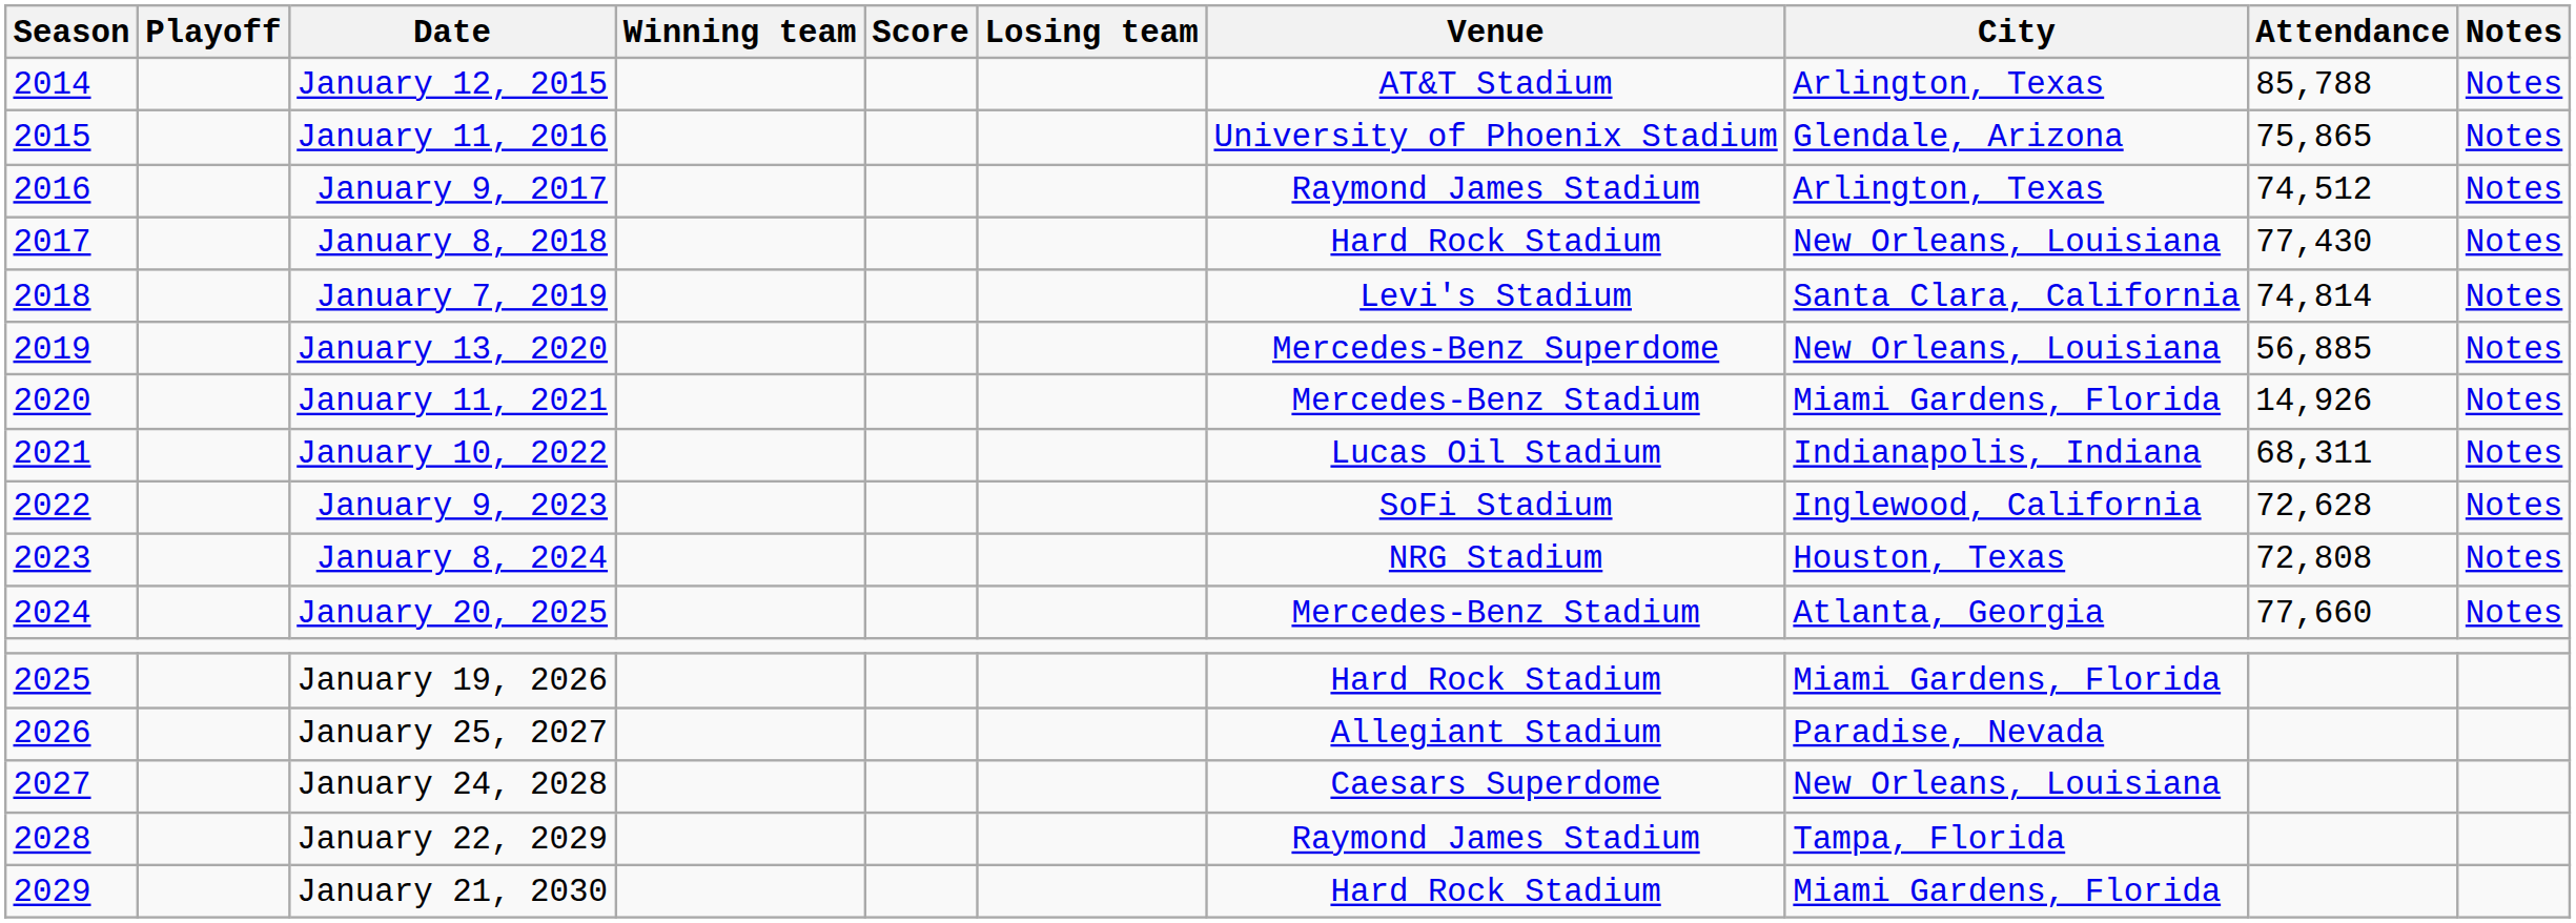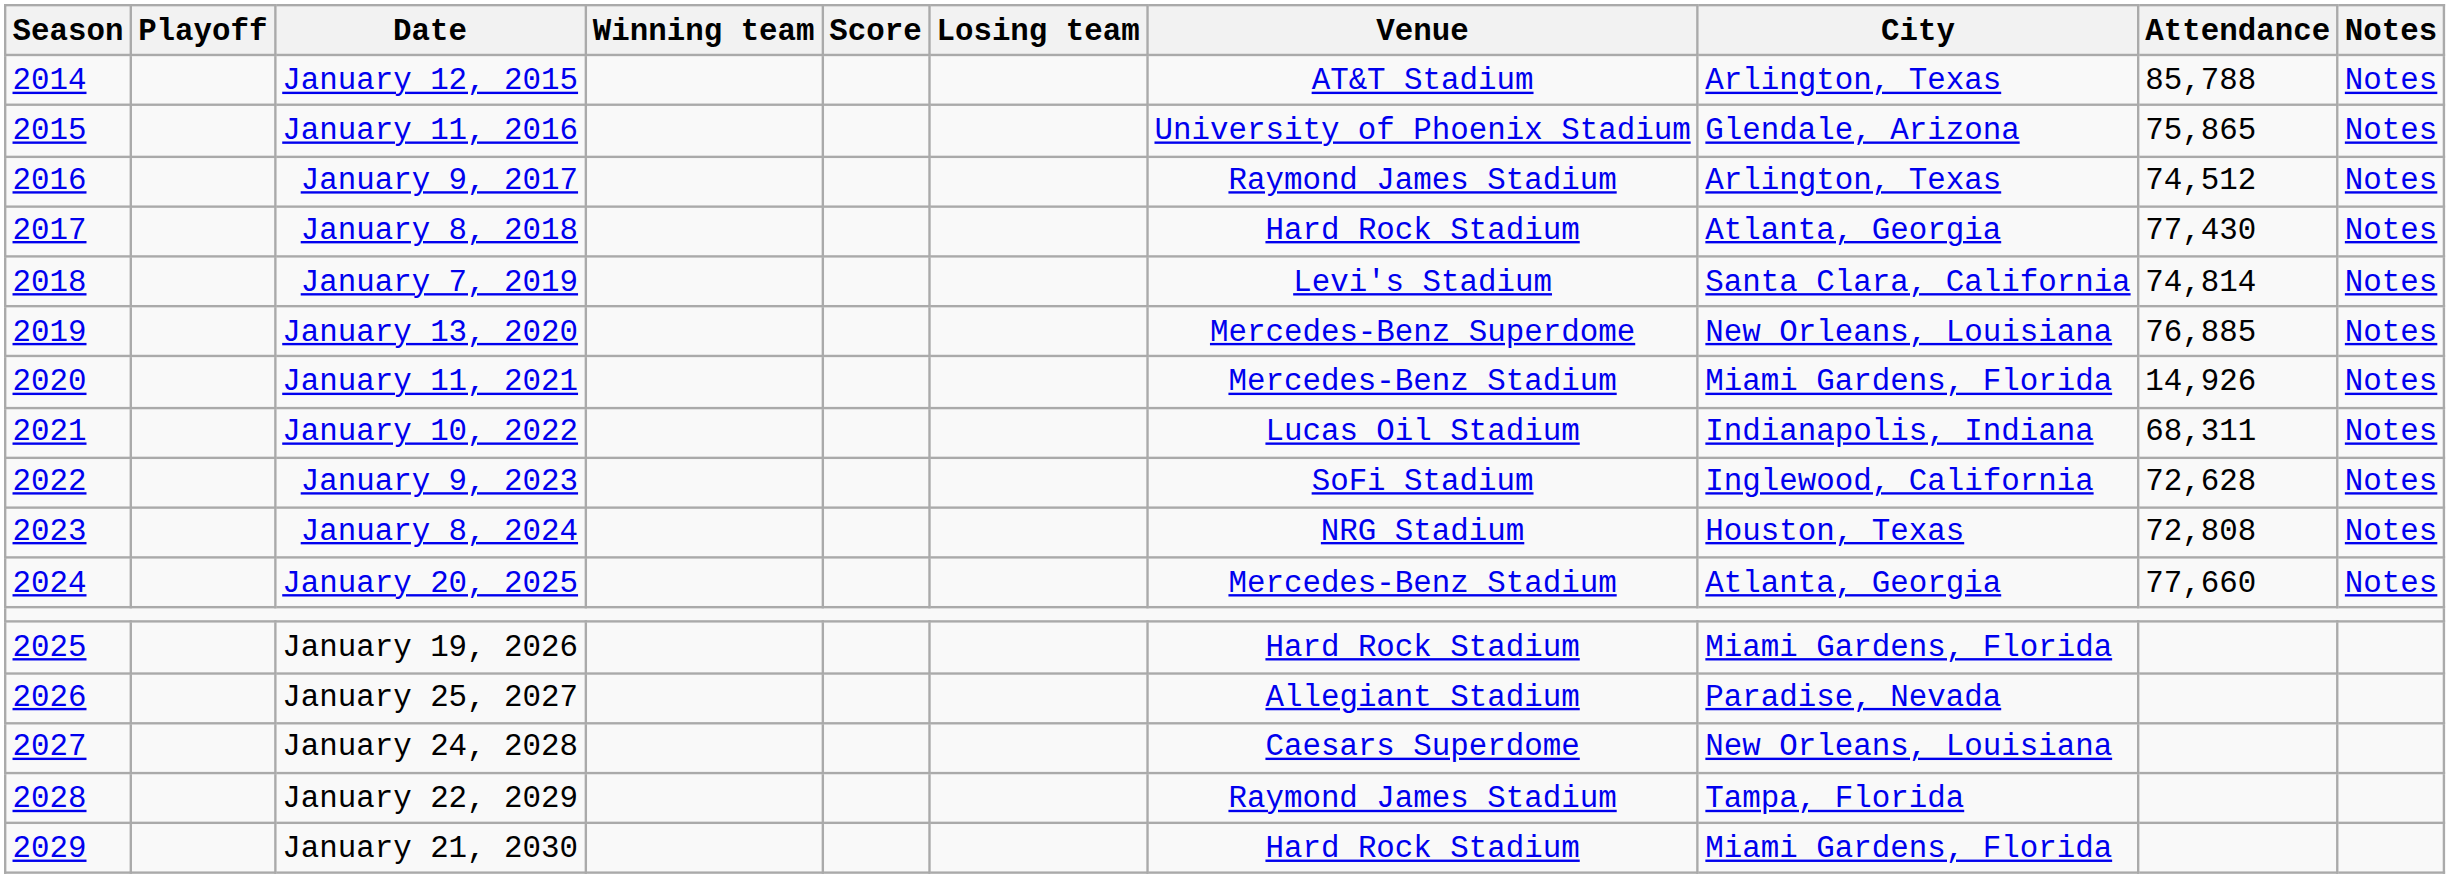January 8, 2018 | City: New Orleans, Louisiana -> Atlanta, Georgia
January 13, 2020 | Attendance: 56,885 -> 76,885
